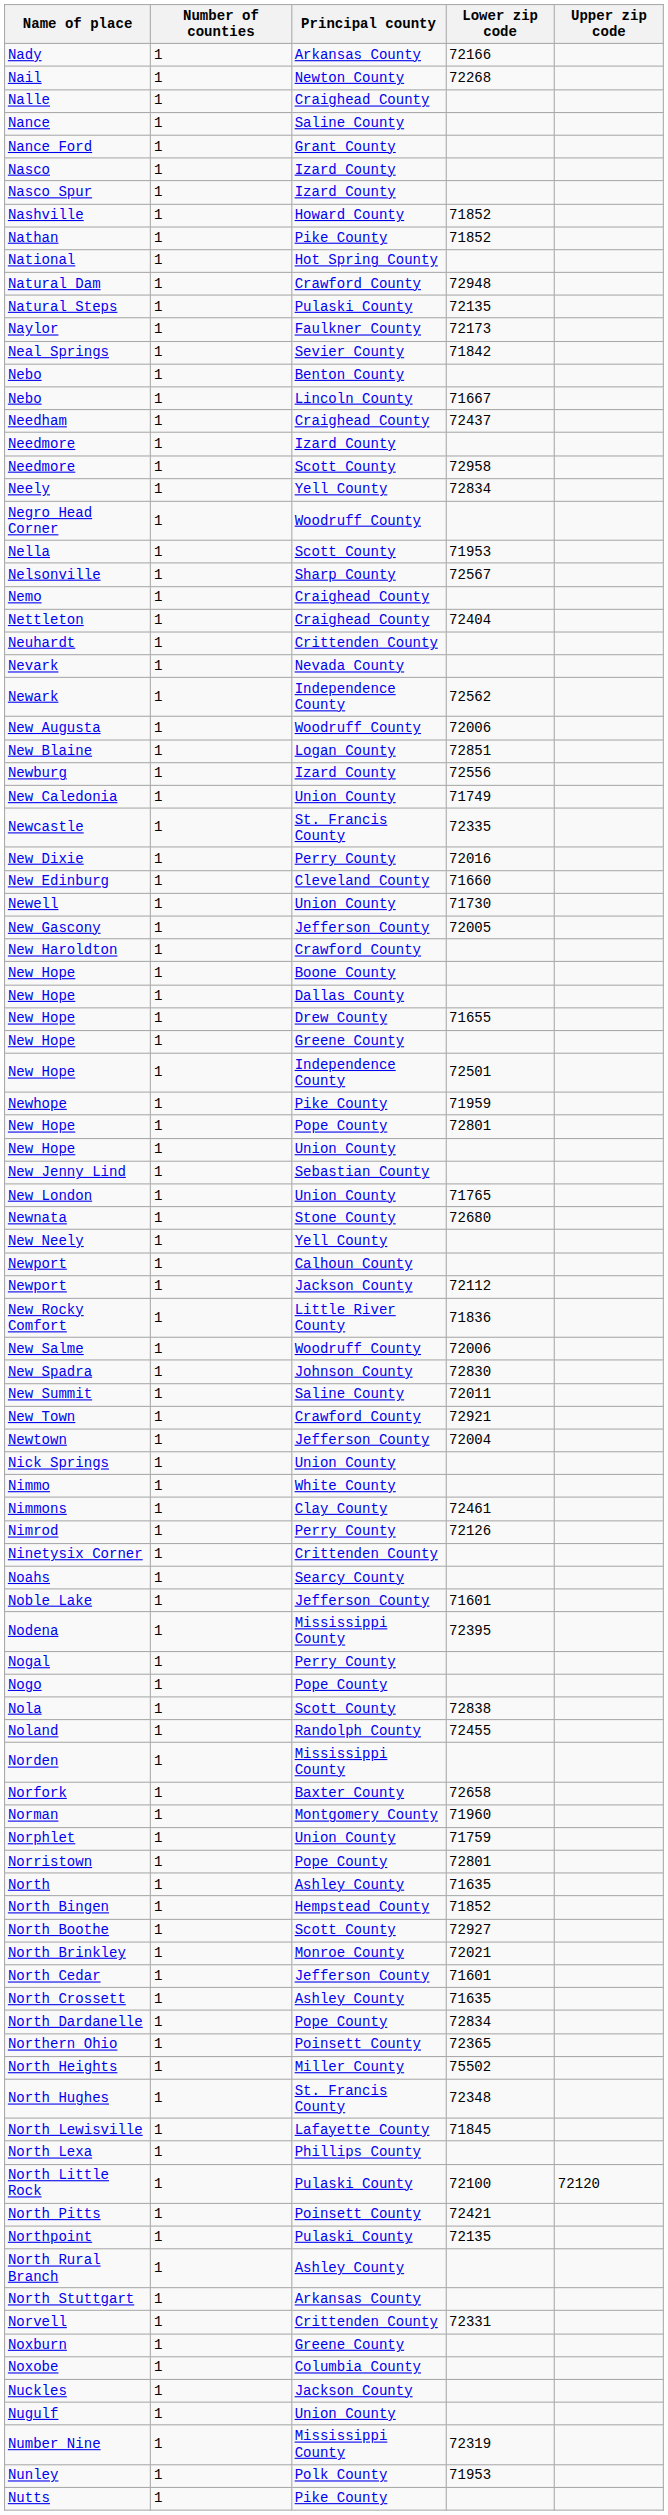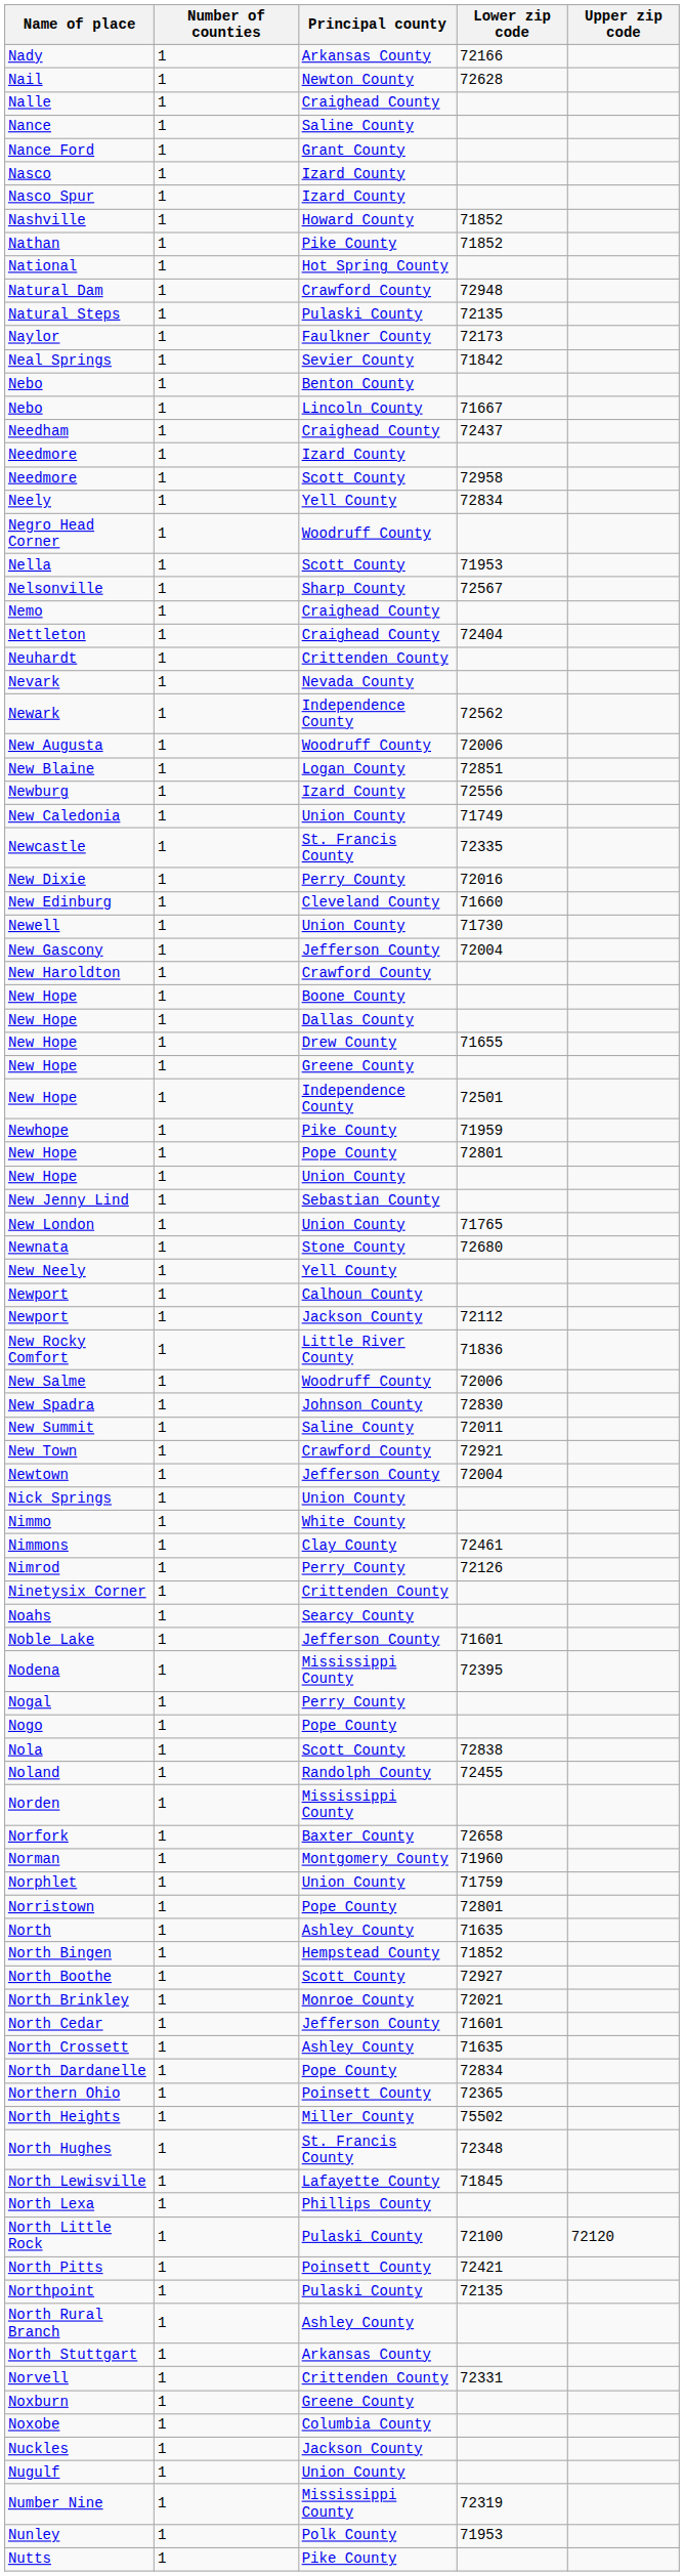Nail | Lower zip code: 72268 -> 72628
New Gascony | Lower zip code: 72005 -> 72004
